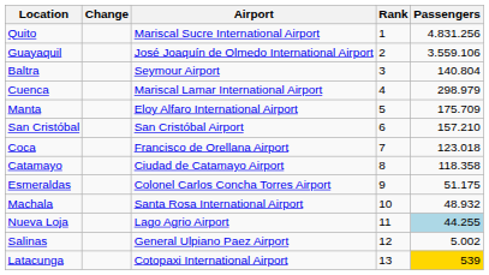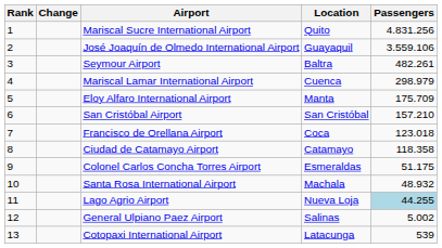columns swapped: Rank <-> Location
Seymour Airport | Passengers: 140.804 -> 482.261
Cotopaxi International Airport | Passengers: gold background -> no background
